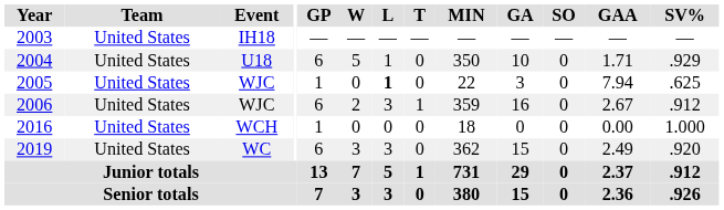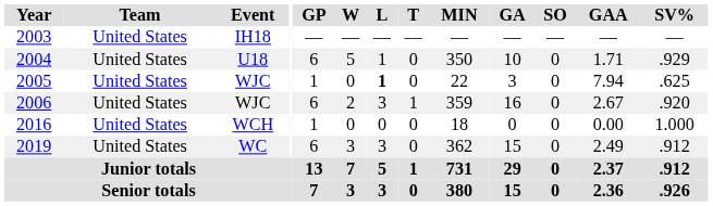2006 | SV%: .912 -> .920
2019 | SV%: .920 -> .912
